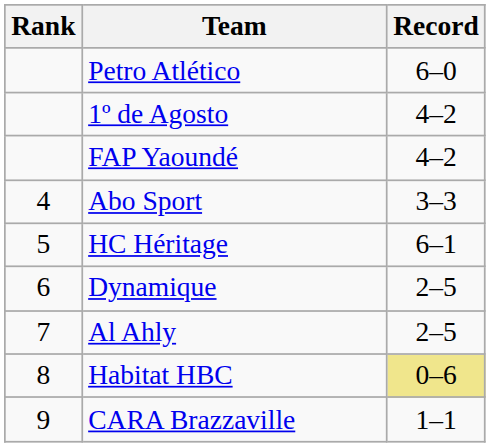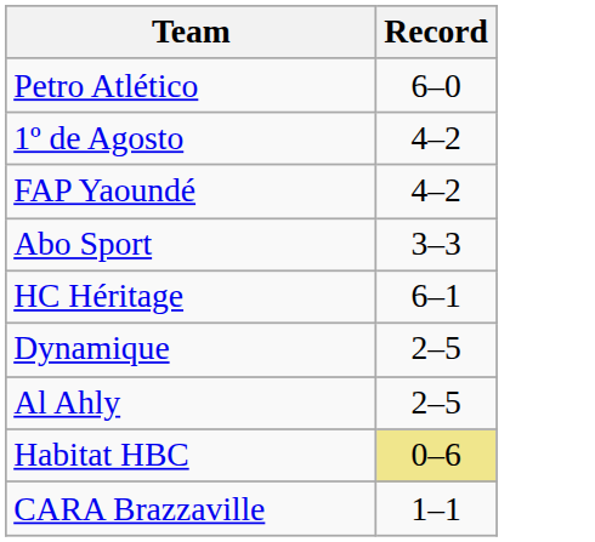- column: Rank | 4 | 5 | 6 | 7 | 8 | 9
